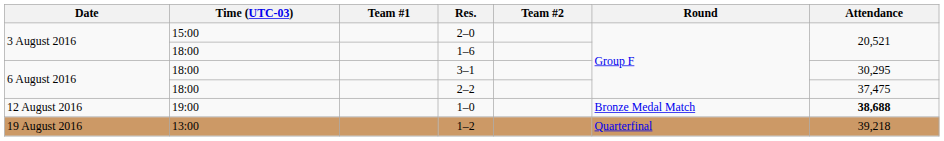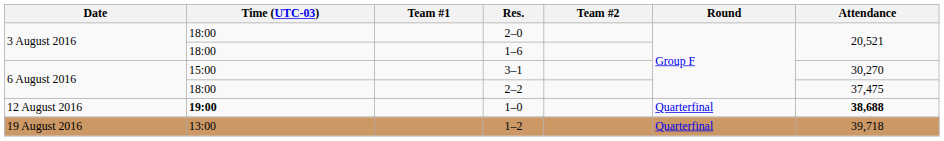2–0 | Time (UTC-03): 15:00 -> 18:00
3–1 | Time (UTC-03): 18:00 -> 15:00
3–1 | Attendance: 30,295 -> 30,270
1–0 | Time (UTC-03): normal -> bold
1–0 | Round: Bronze Medal Match -> Quarterfinal
1–2 | Attendance: 39,218 -> 39,718
